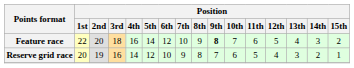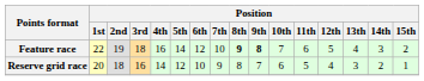Feature race | Position / 2nd: 20 -> 19
Feature race | Position / 8th: normal -> bold
Reserve grid race | Position / 2nd: 19 -> 18
